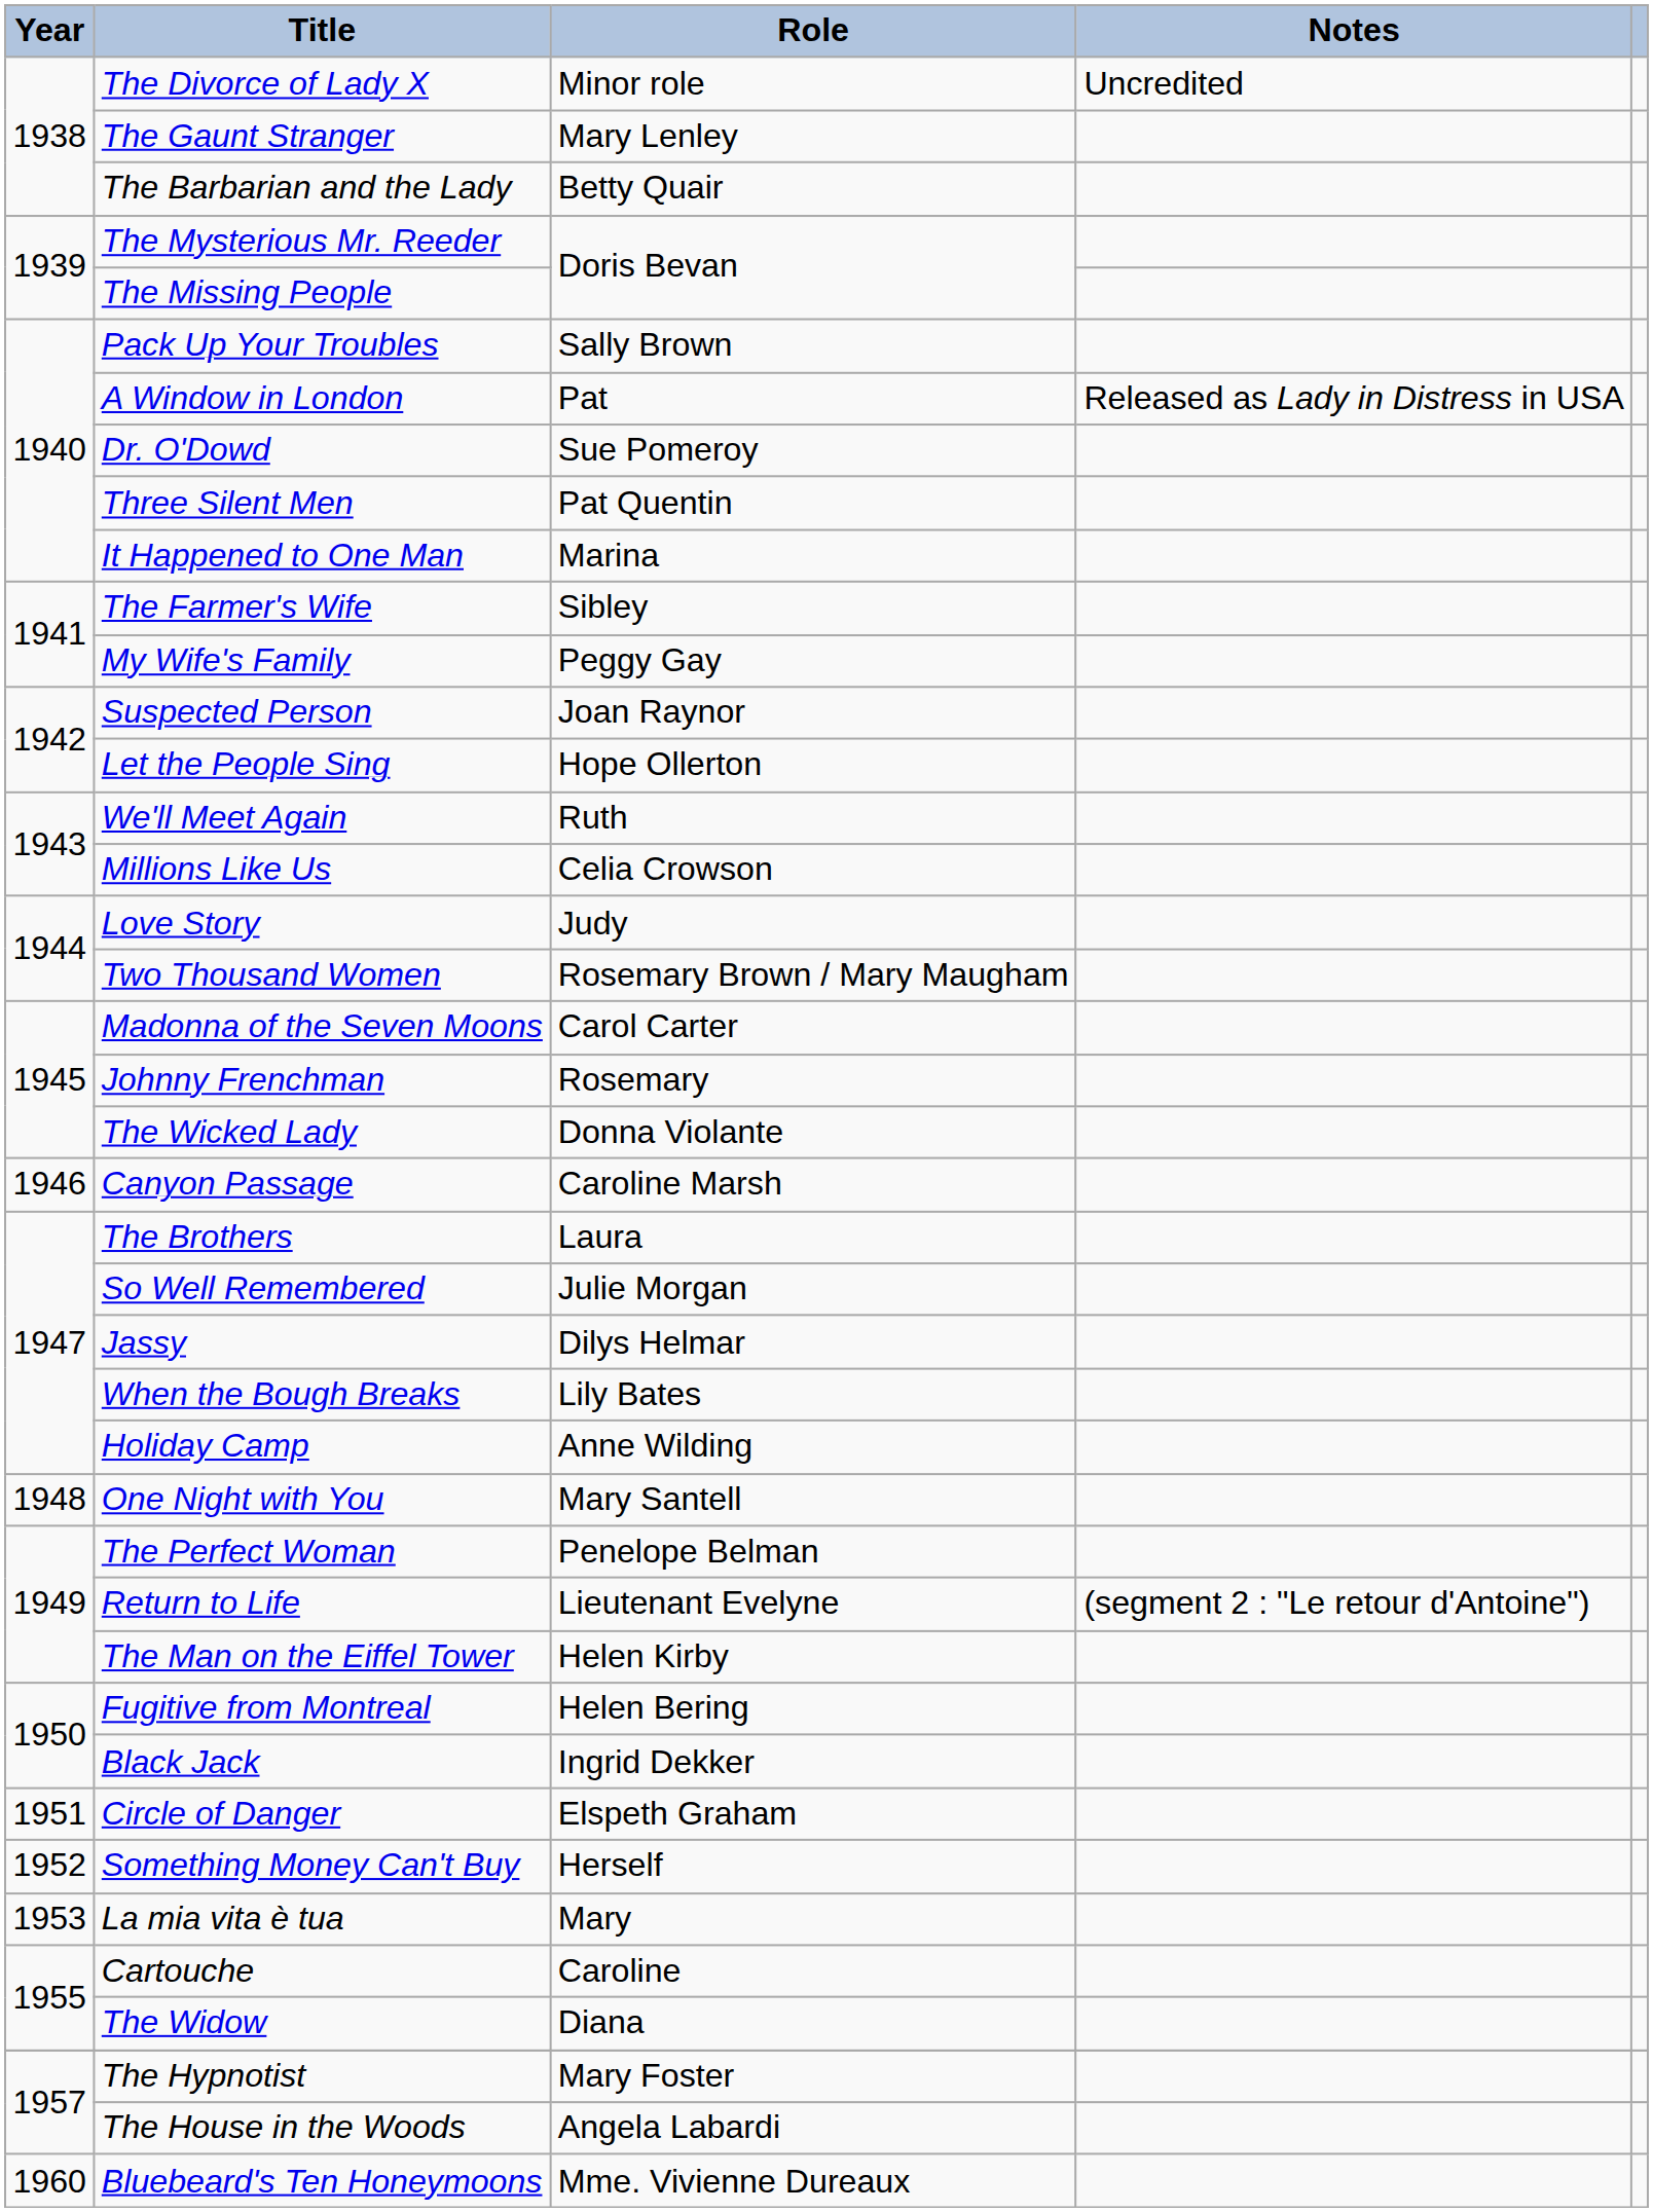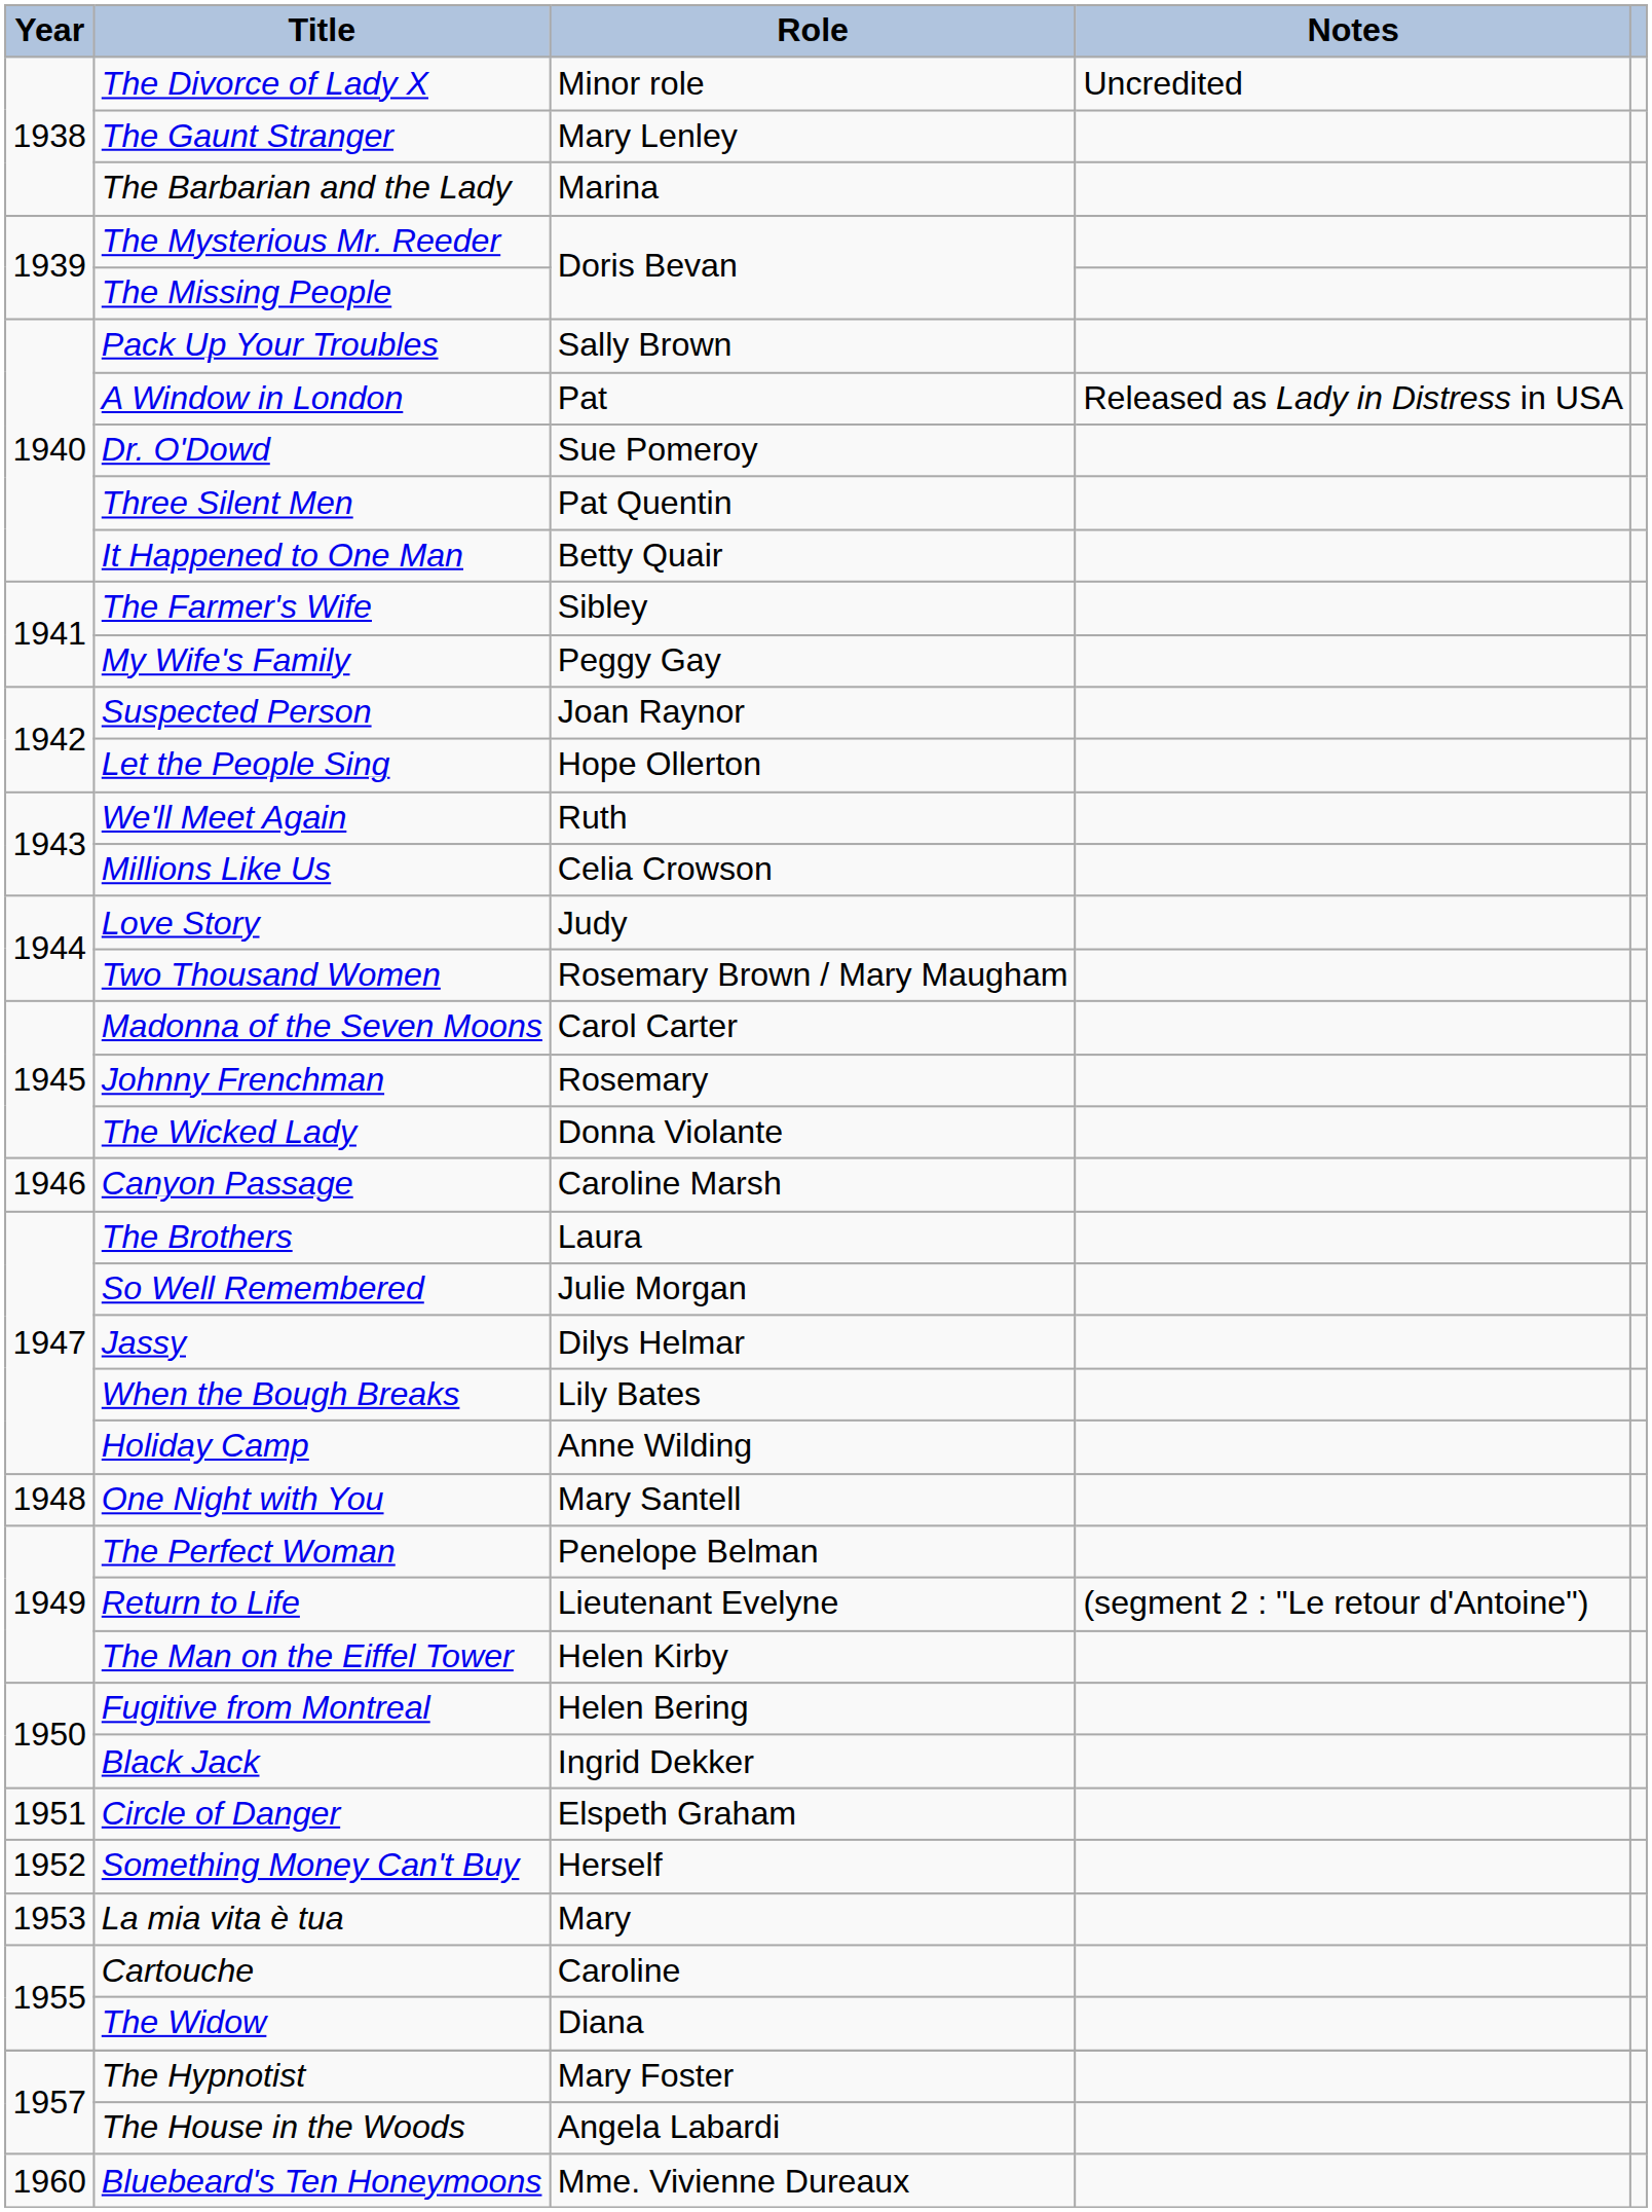The Barbarian and the Lady | Role: Betty Quair -> Marina
It Happened to One Man | Role: Marina -> Betty Quair
